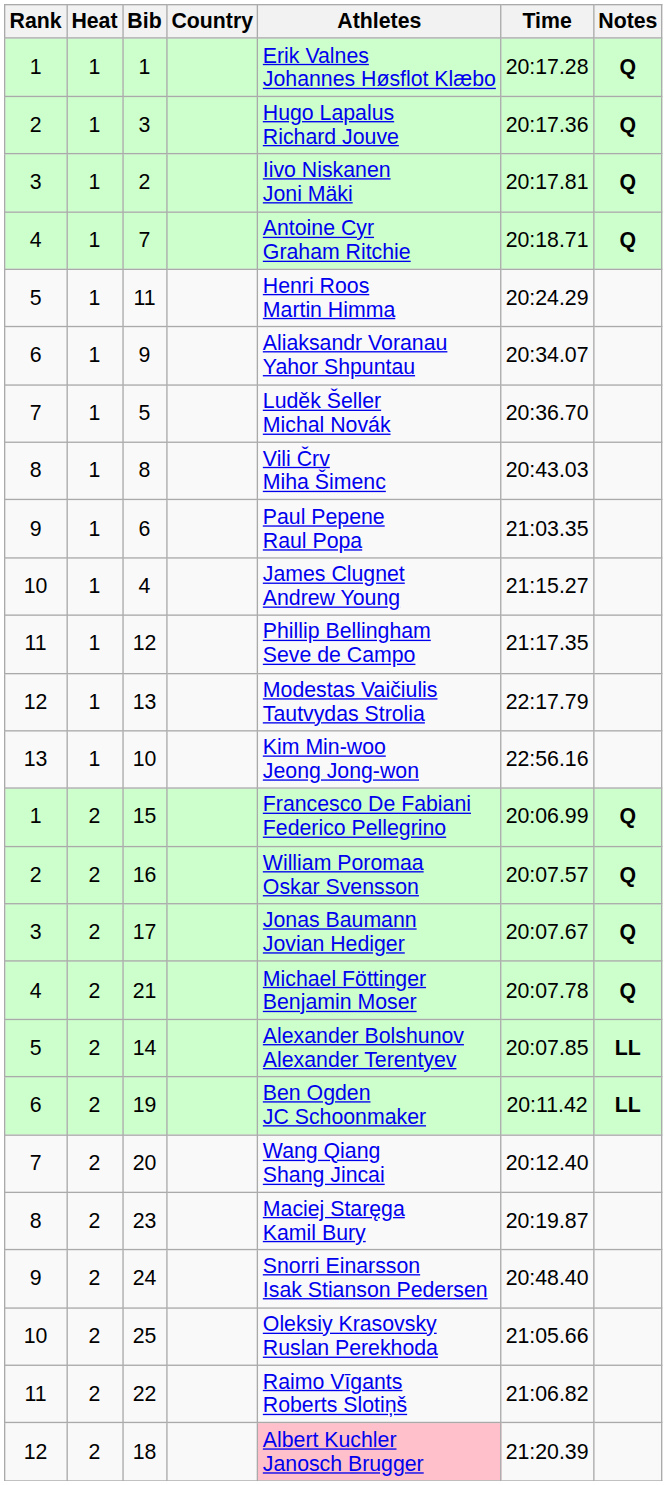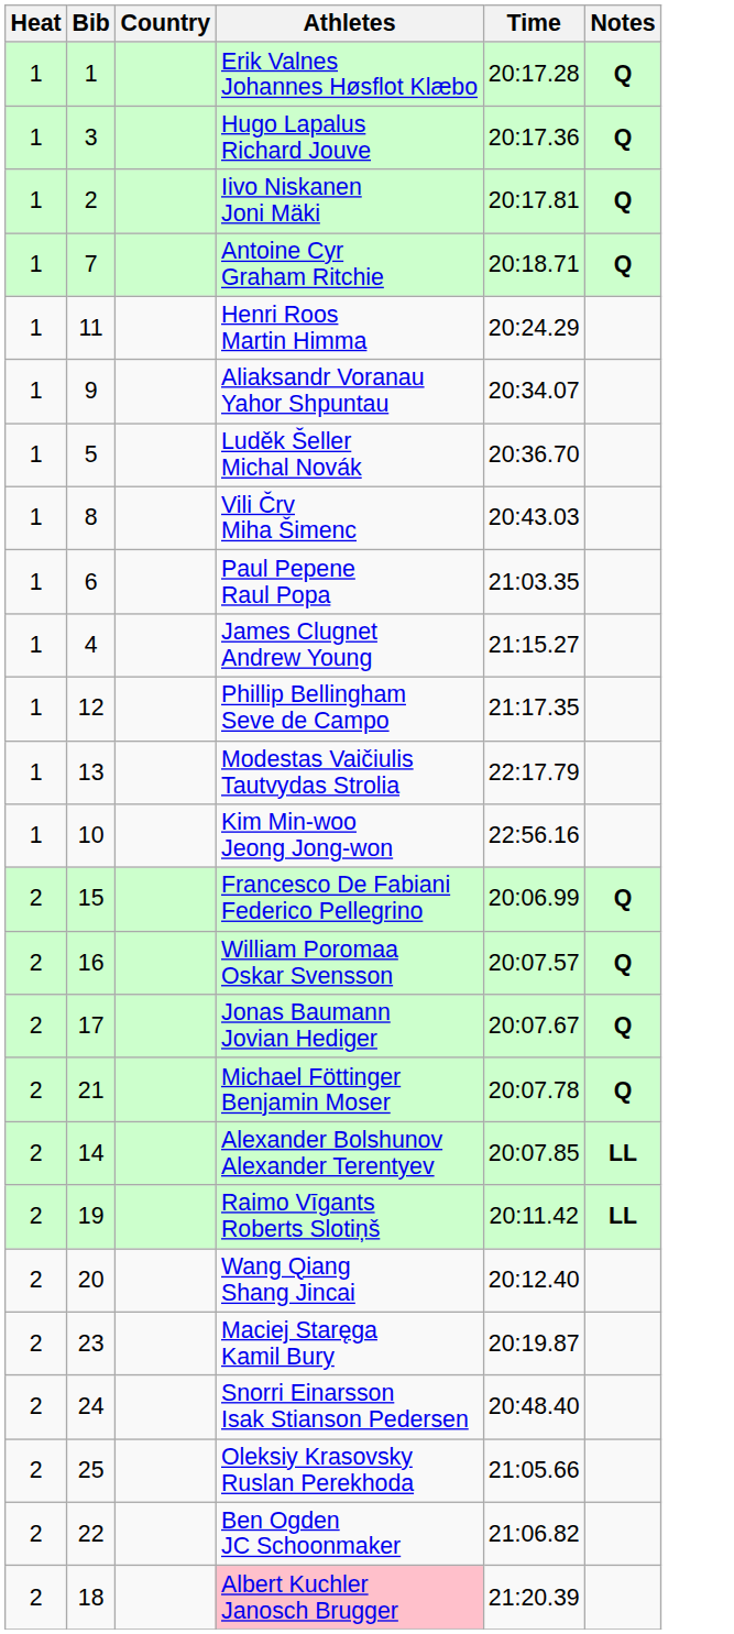- column: Rank | 1 | 2 | 3 | 4 | 5 | 6 | 7 | 8 | 9 | 10 | 11 | 12 | 13 | 1 | 2 | 3 | 4 | 5 | 6 | 7 | 8 | 9 | 10 | 11 | 12
19 | Athletes: Ben Ogden JC Schoonmaker -> Raimo Vīgants Roberts Slotiņš
22 | Athletes: Raimo Vīgants Roberts Slotiņš -> Ben Ogden JC Schoonmaker
